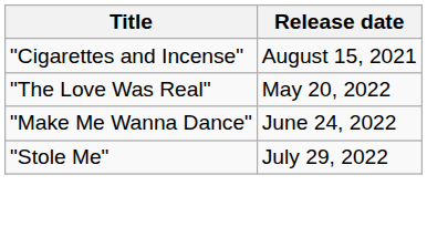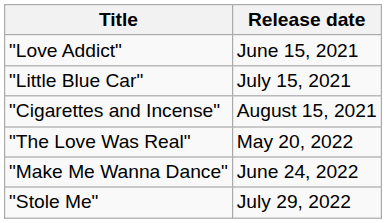+ row: "Love Addict" | June 15, 2021
+ row: "Little Blue Car" | July 15, 2021
